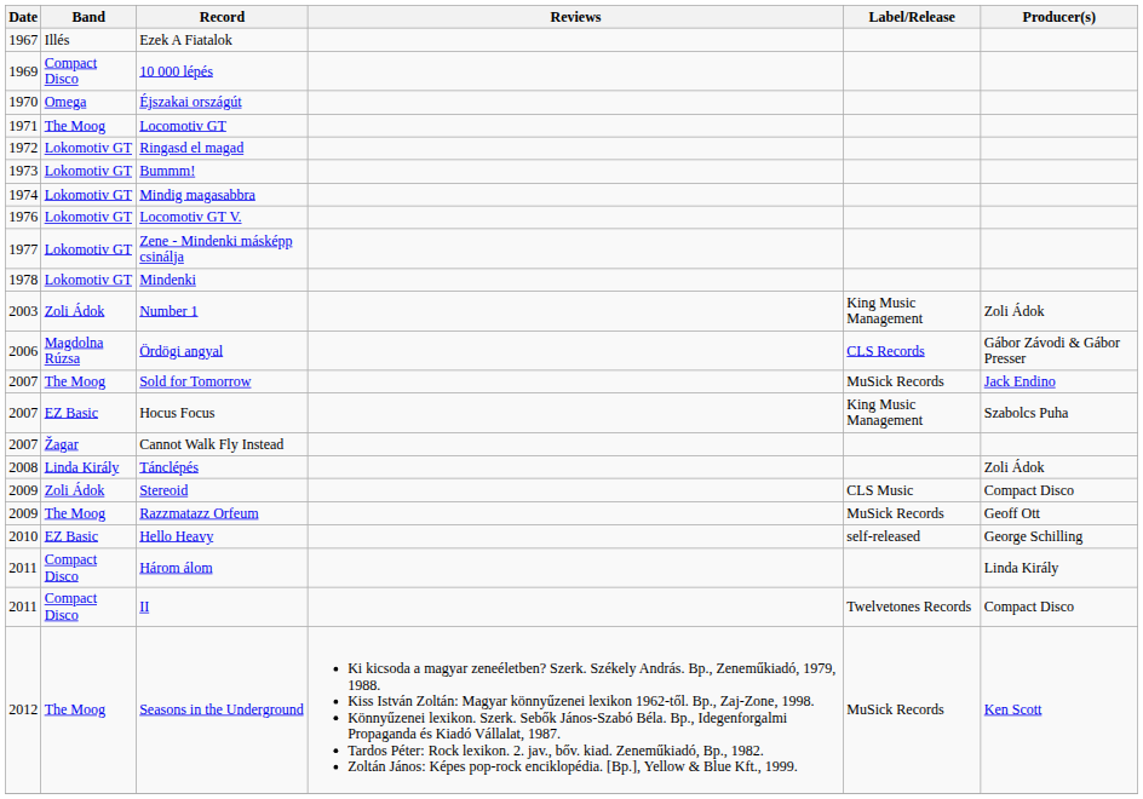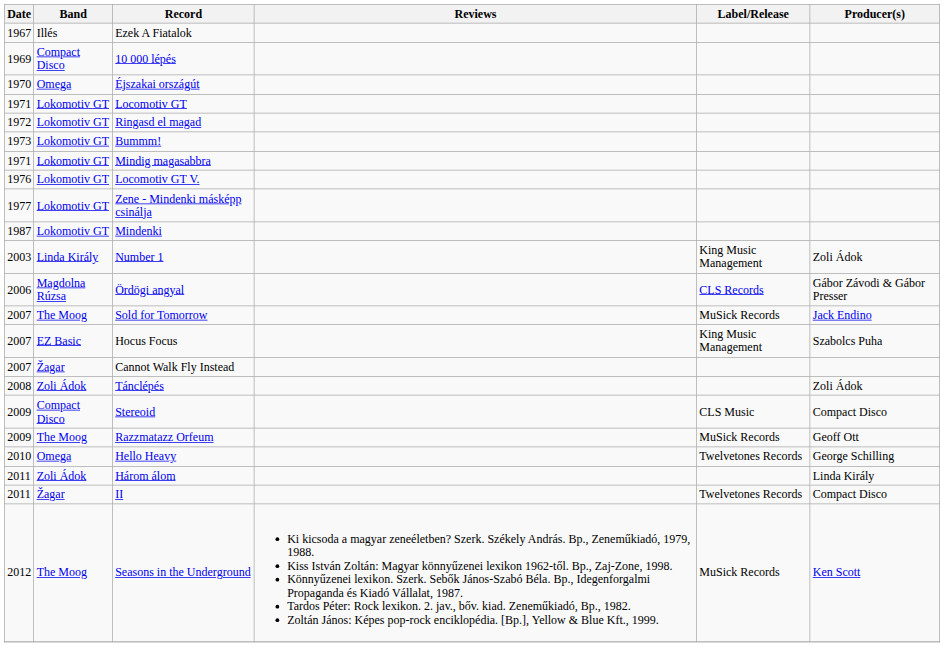Locomotiv GT | Band: The Moog -> Lokomotiv GT
Mindig magasabbra | Date: 1974 -> 1971
Mindenki | Date: 1978 -> 1987
Number 1 | Band: Zoli Ádok -> Linda Király
Tánclépés | Band: Linda Király -> Zoli Ádok
Stereoid | Band: Zoli Ádok -> Compact Disco
Hello Heavy | Band: EZ Basic -> Omega
Hello Heavy | Label/Release: self-released -> Twelvetones Records
Három álom | Band: Compact Disco -> Zoli Ádok
II | Band: Compact Disco -> Žagar
